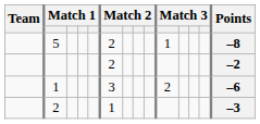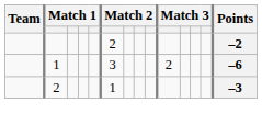- row: 5 | 2 | 1 | –8
